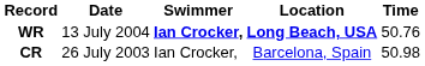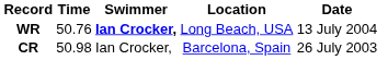columns swapped: Time <-> Date
WR | Location: bold -> normal
